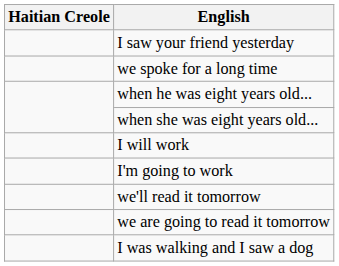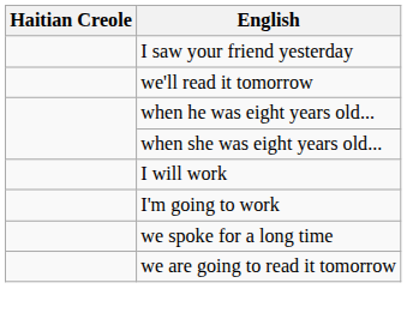rows swapped: we spoke for a long time <-> we'll read it tomorrow
- row: I was walking and I saw a dog
